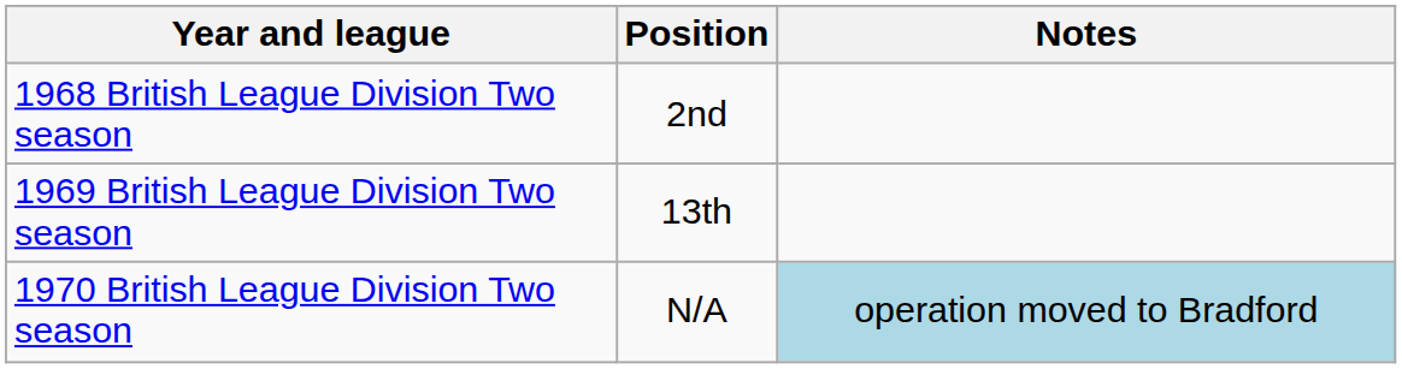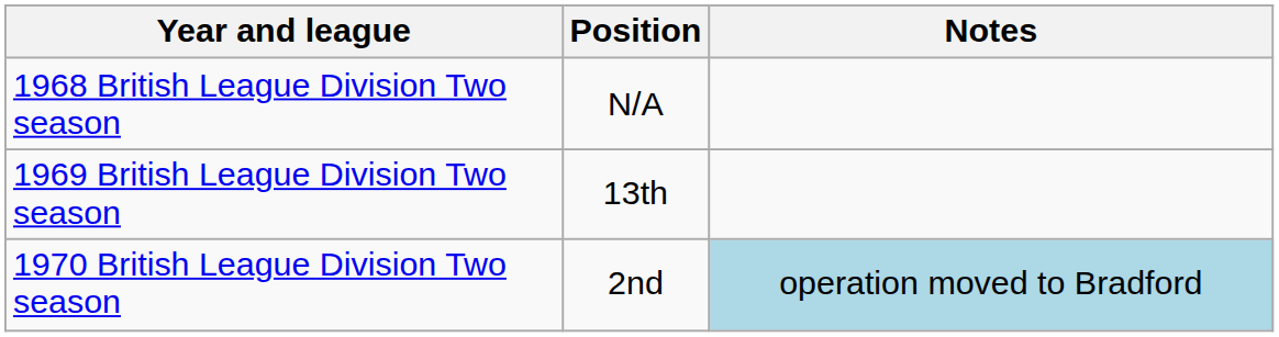1968 British League Division Two season | Position: 2nd -> N/A
1970 British League Division Two season | Position: N/A -> 2nd
